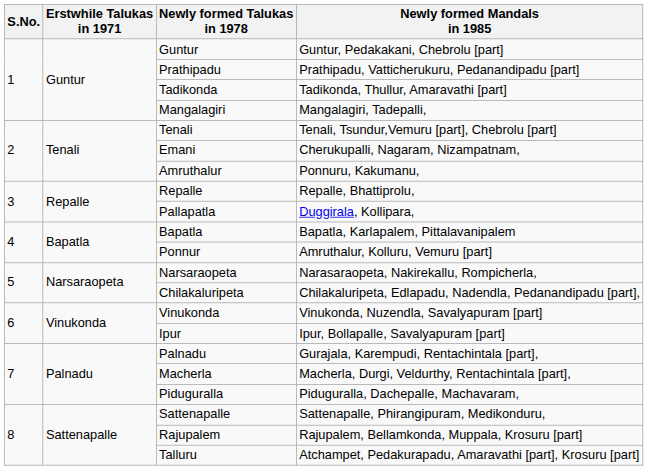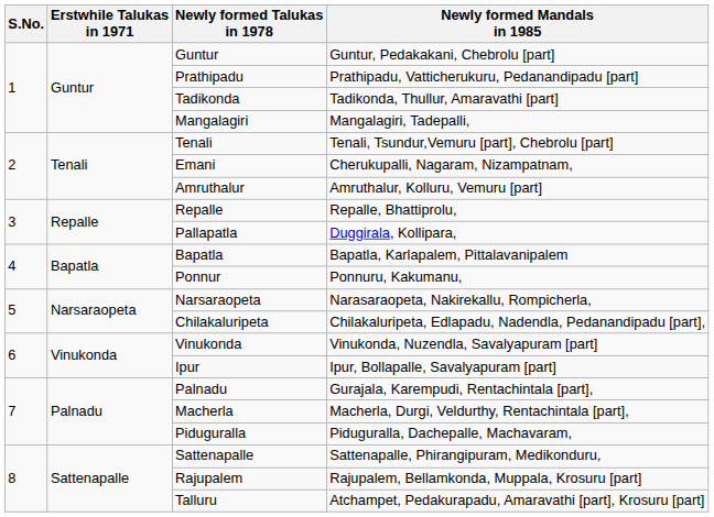Amruthalur | Newly formed Mandals in 1985: Ponnuru, Kakumanu, -> Amruthalur, Kolluru, Vemuru [part]
Ponnur | Newly formed Mandals in 1985: Amruthalur, Kolluru, Vemuru [part] -> Ponnuru, Kakumanu,
